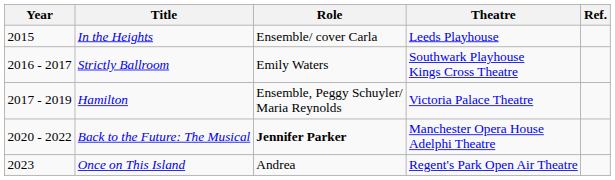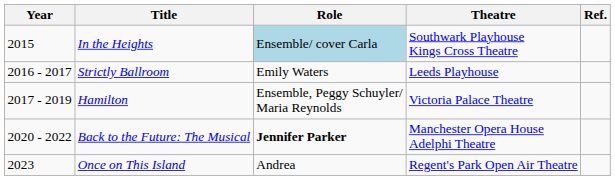In the Heights | Role: no background -> lightblue background
In the Heights | Theatre: Leeds Playhouse -> Southwark Playhouse Kings Cross Theatre
Strictly Ballroom | Theatre: Southwark Playhouse Kings Cross Theatre -> Leeds Playhouse
